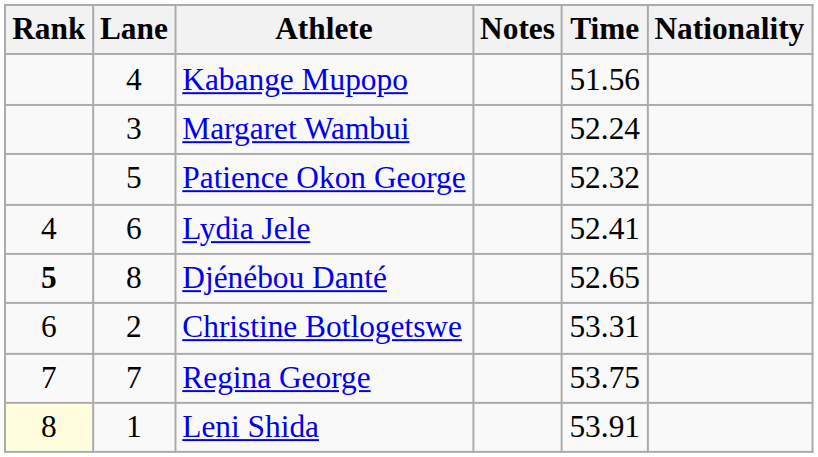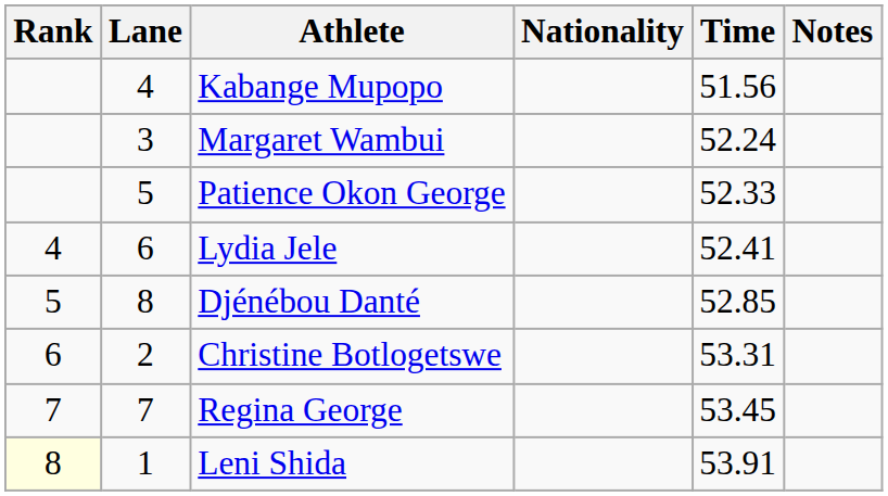columns swapped: Nationality <-> Notes
Patience Okon George | Time: 52.32 -> 52.33
Djénébou Danté | Rank: bold -> normal
Djénébou Danté | Time: 52.65 -> 52.85
Regina George | Time: 53.75 -> 53.45
